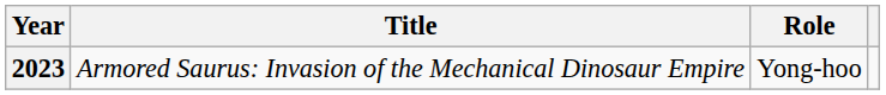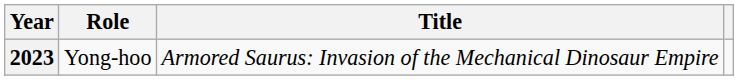columns swapped: Title <-> Role
